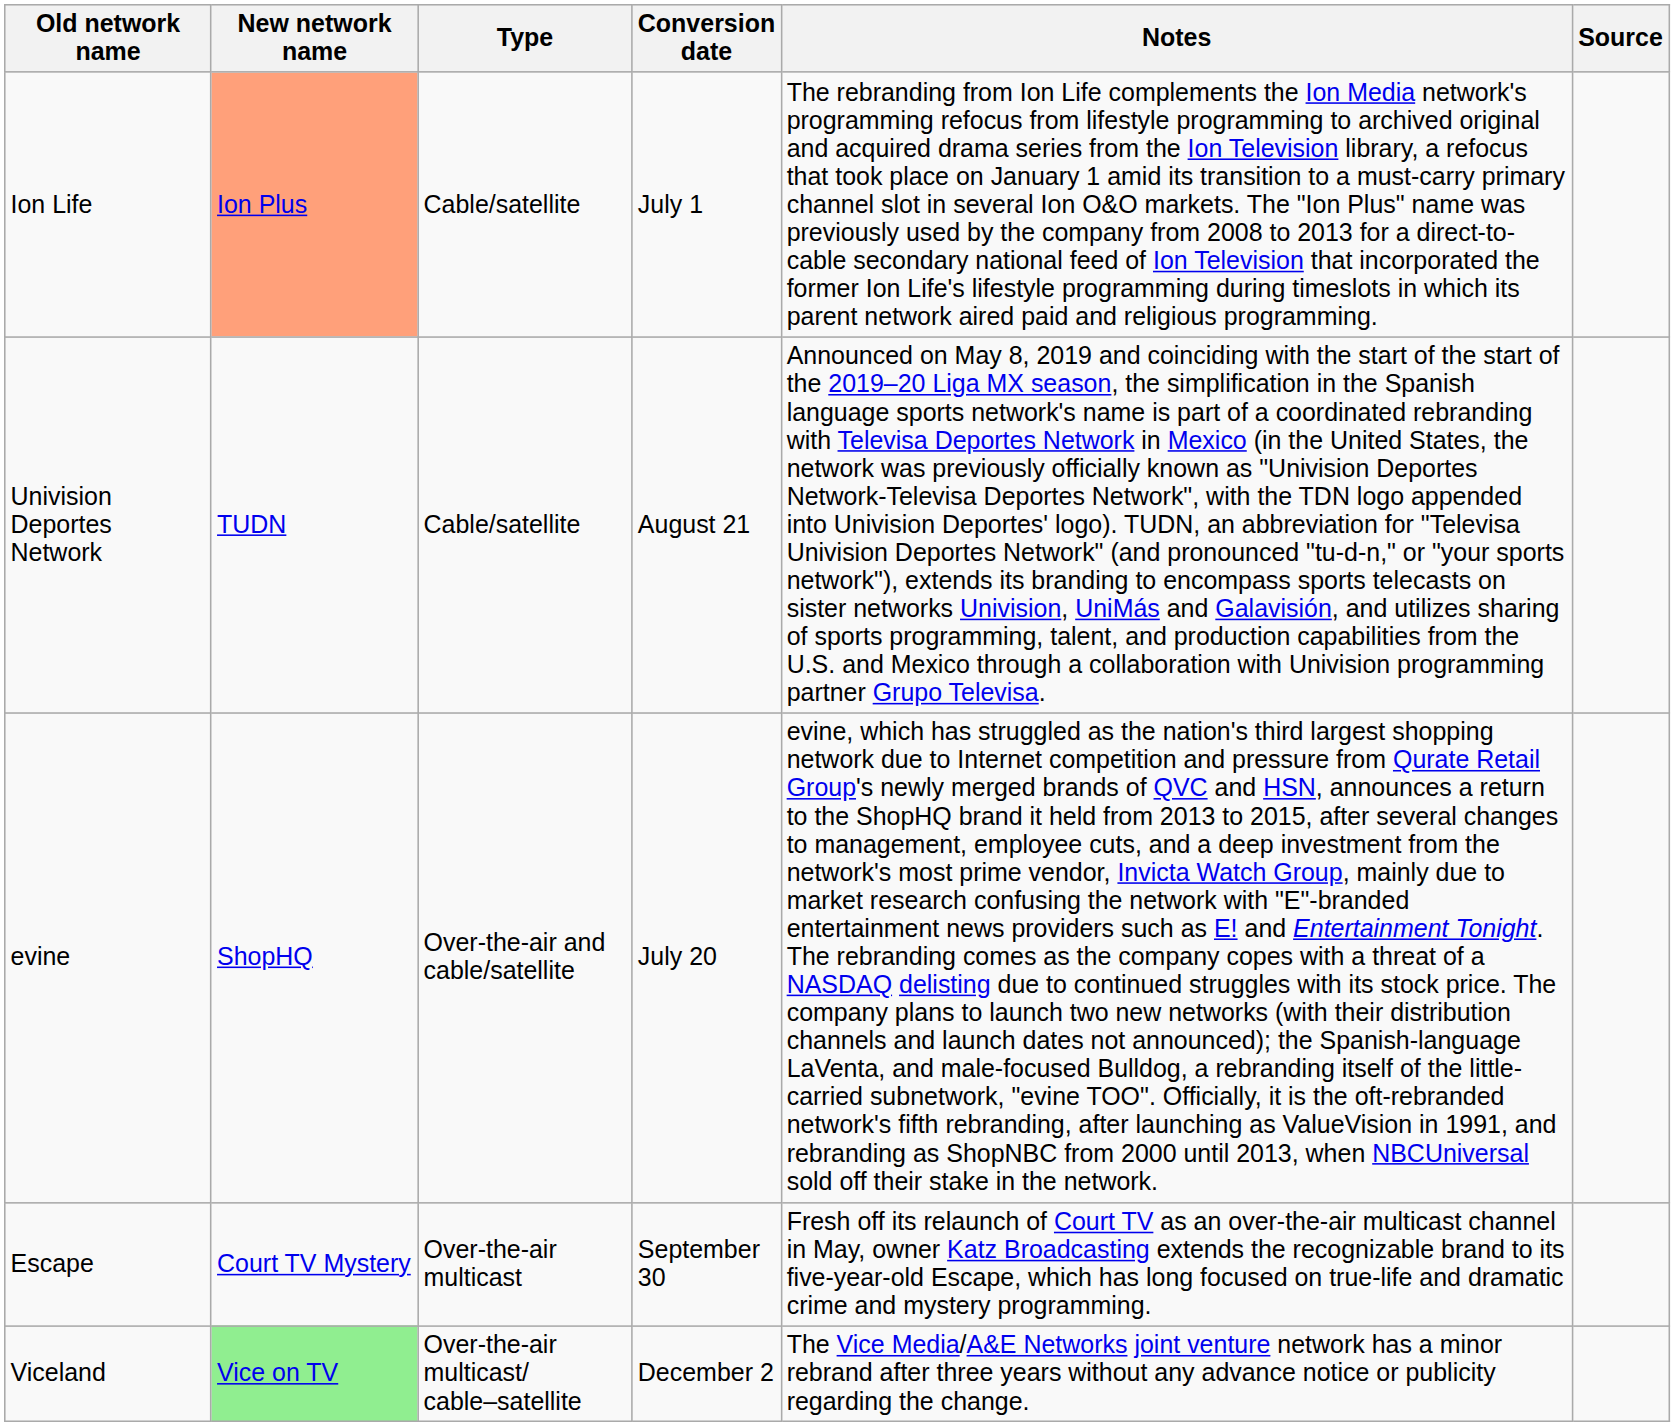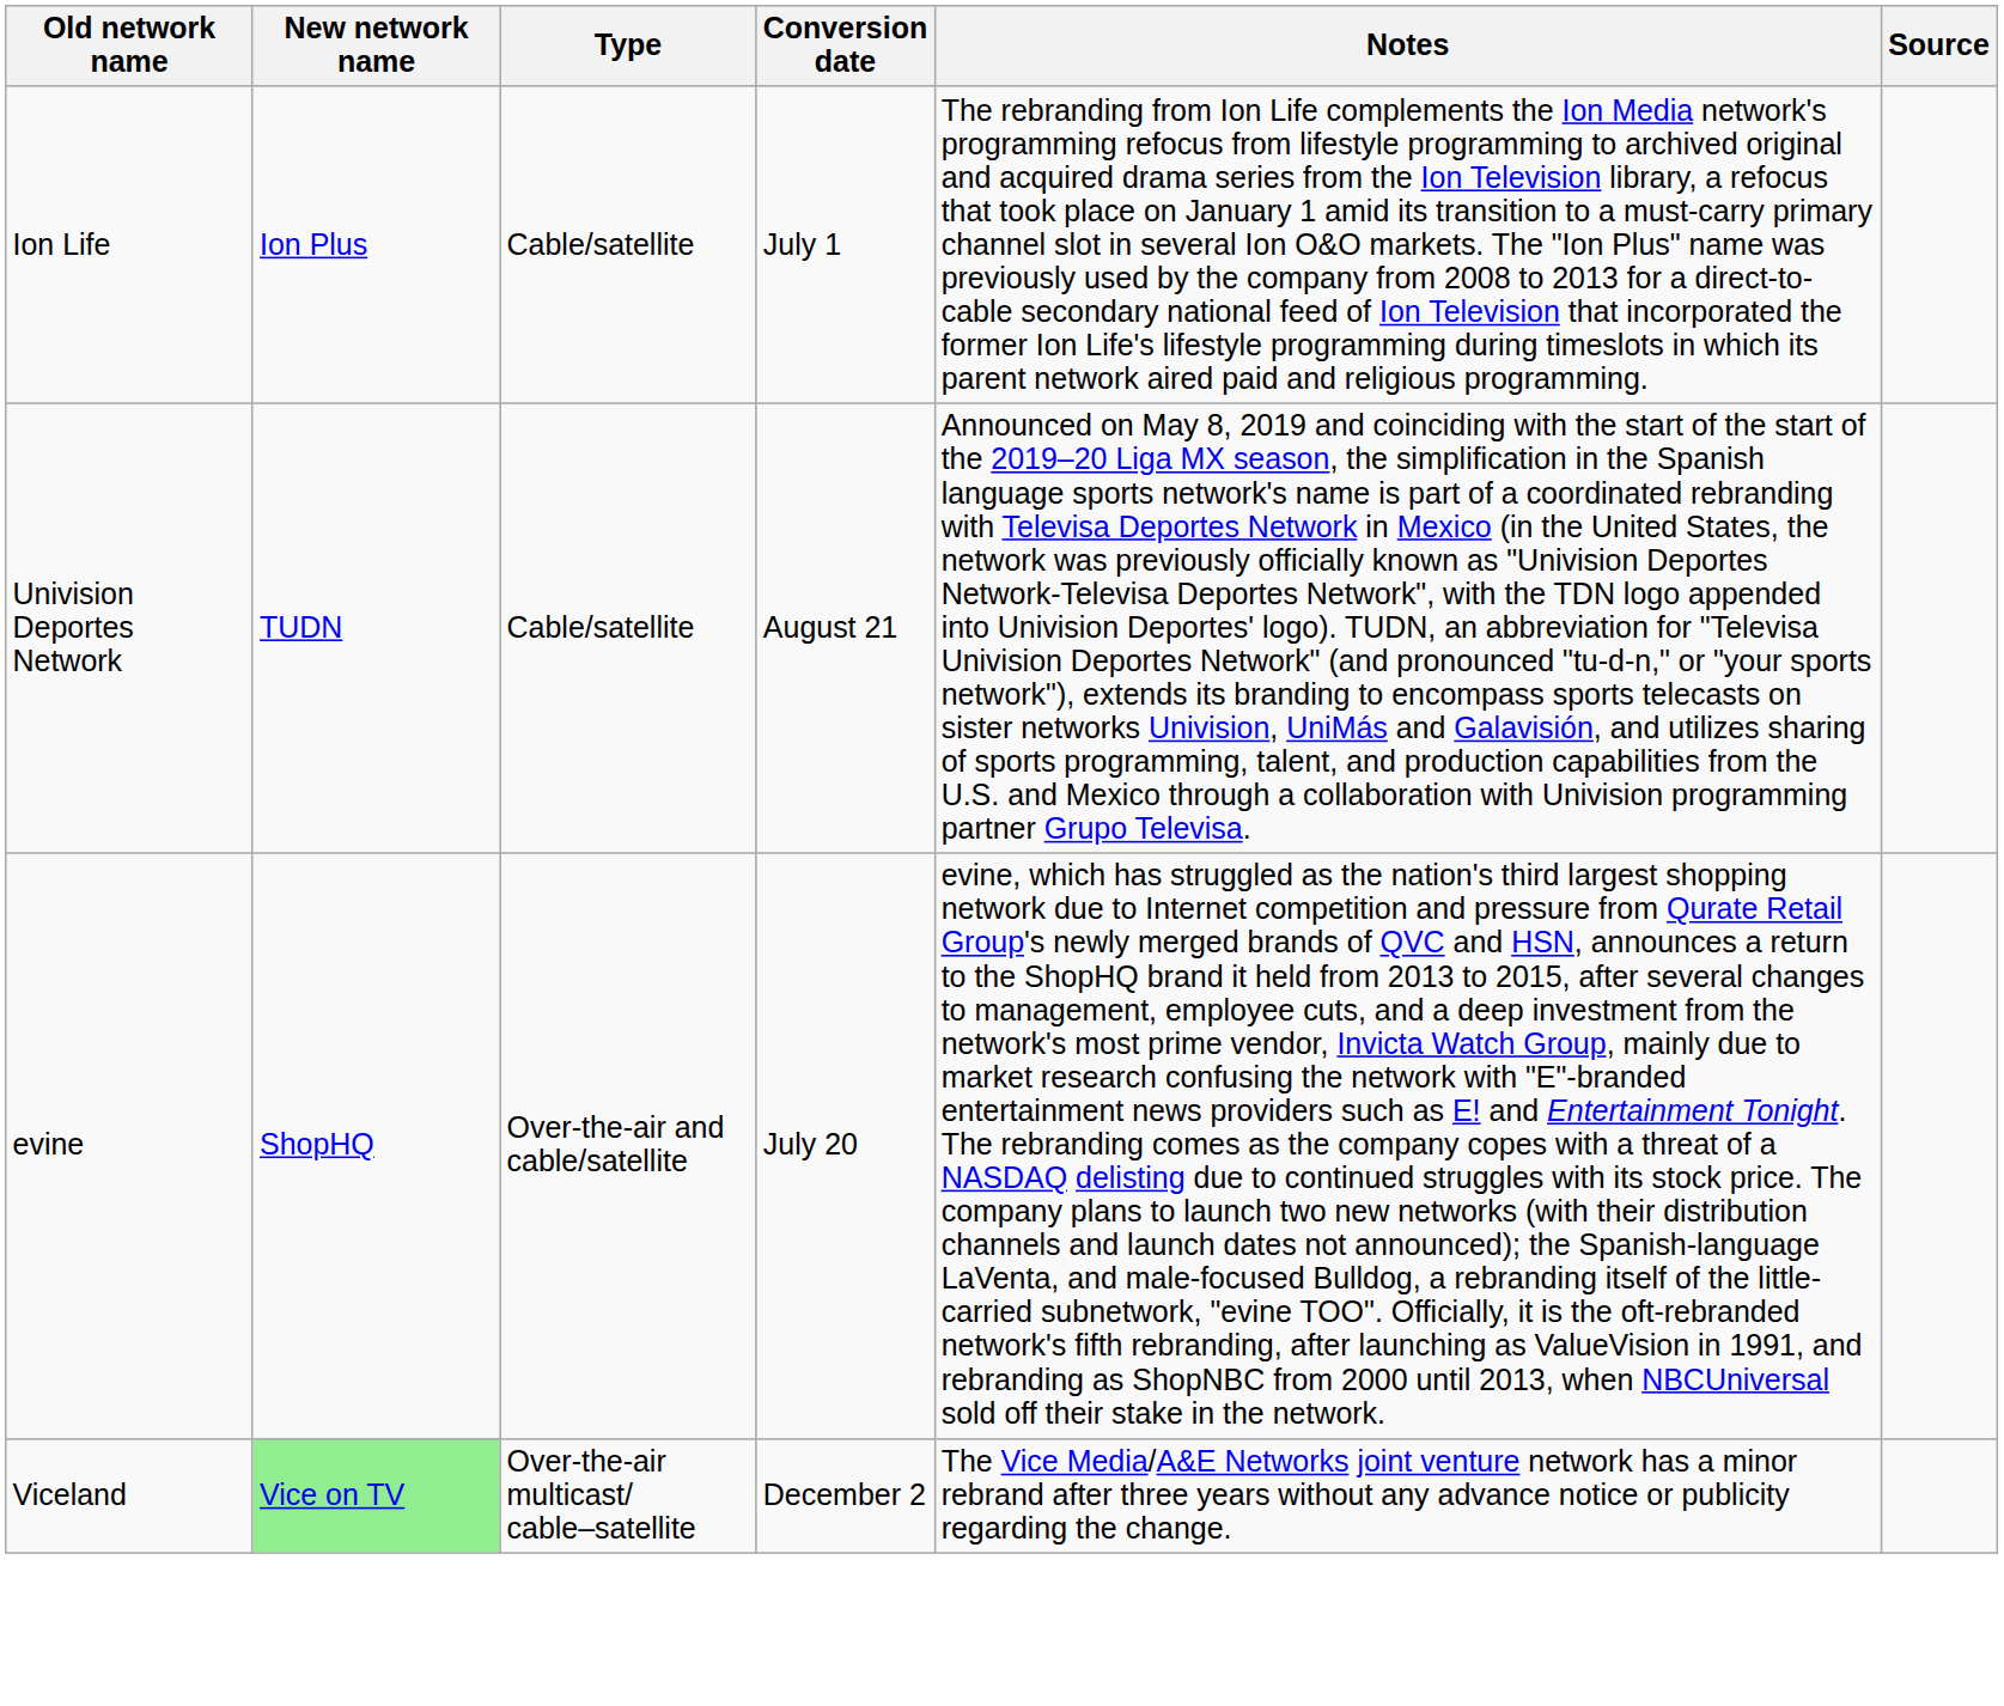Ion Life | New network name: lightsalmon background -> no background
- row: Escape | Court TV Mystery | Over-the-air multicast | September 30 | Fresh off its relaunch of Court TV as an over-the-air multicast channel in May, owner Katz Broadcasting extends the recognizable brand to its five-year-old Escape, which has long focused on true-life and dramatic crime and mystery programming.
